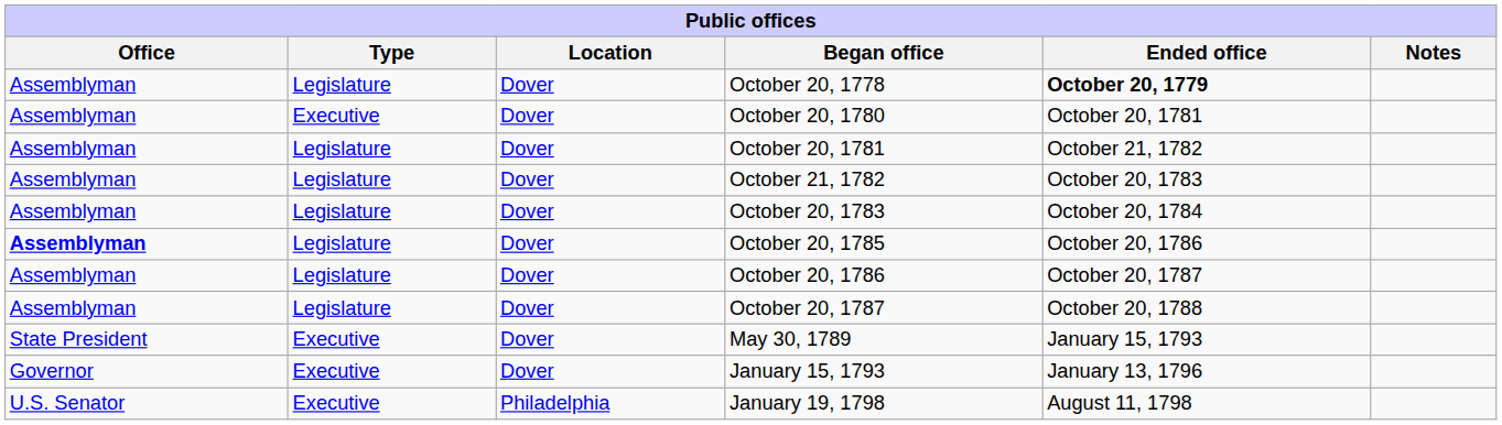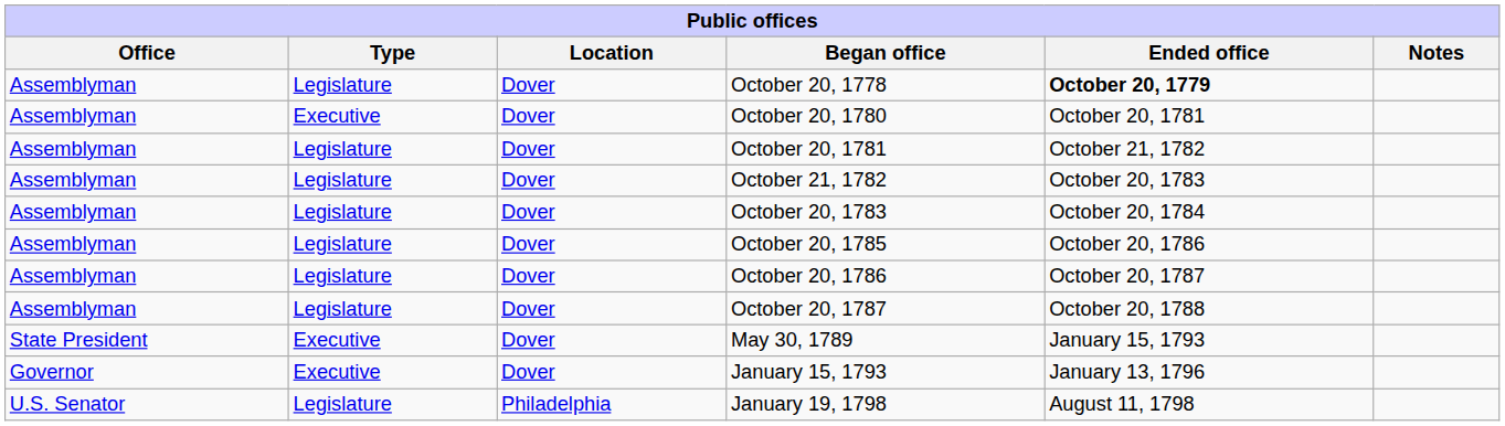October 20, 1785 | Office: bold -> normal
January 19, 1798 | Type: Executive -> Legislature
